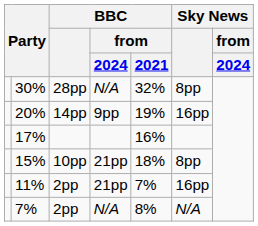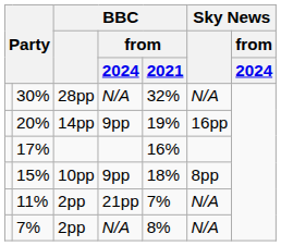30% | Sky News: 8pp -> N/A
15% | BBC / from / 2024: 21pp -> 9pp
11% | Sky News: 16pp -> N/A
